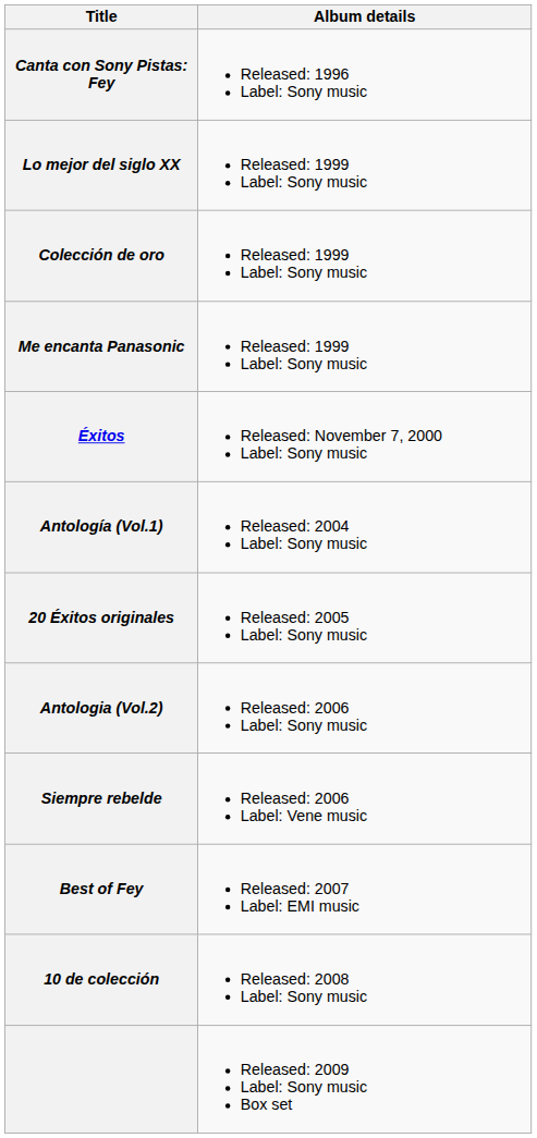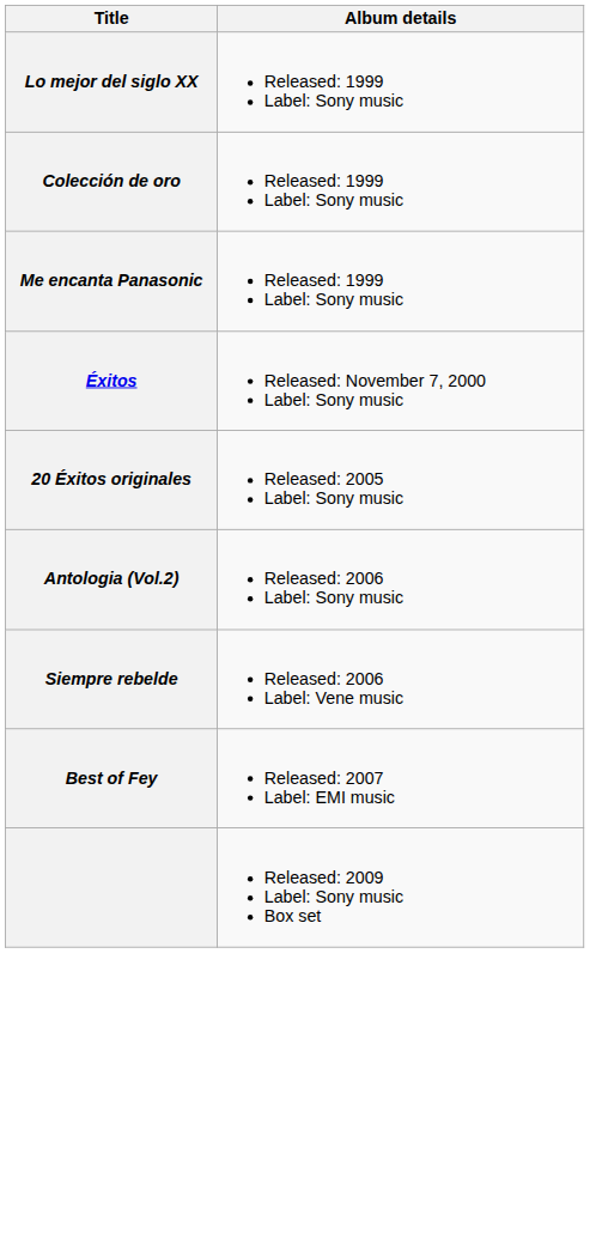- row: Canta con Sony Pistas: Fey | Released: 1996 Label: Sony music
- row: Antología (Vol.1) | Released: 2004 Label: Sony music
- row: 10 de colección | Released: 2008 Label: Sony music
